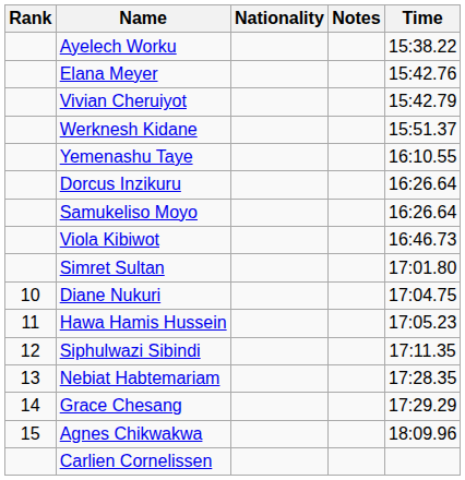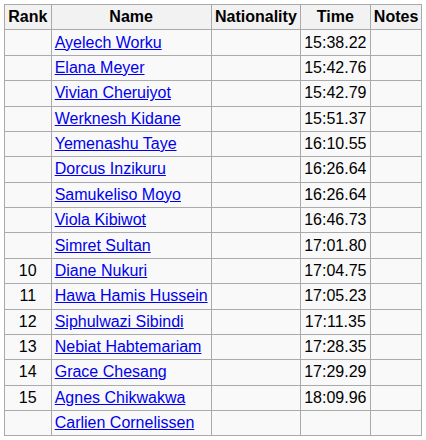columns swapped: Time <-> Notes
